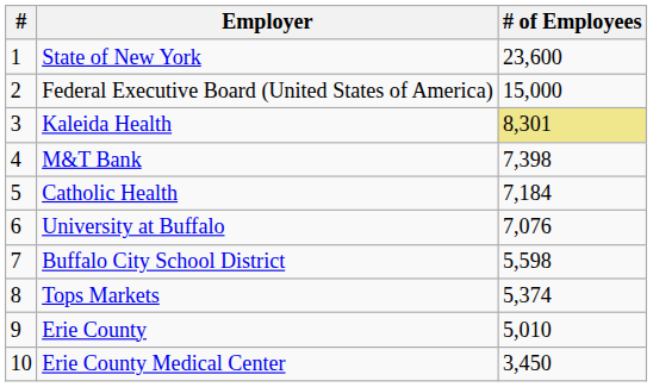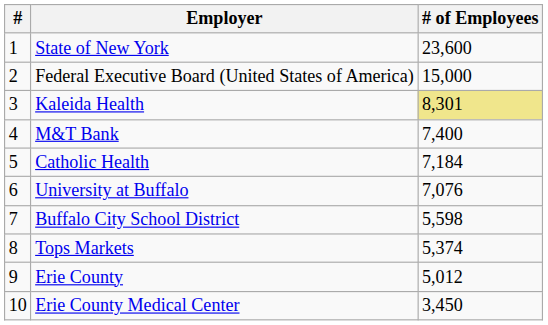M&T Bank | # of Employees: 7,398 -> 7,400
Erie County | # of Employees: 5,010 -> 5,012
